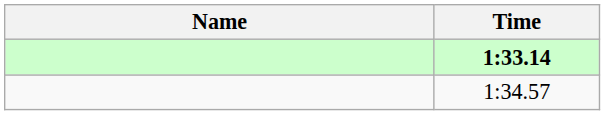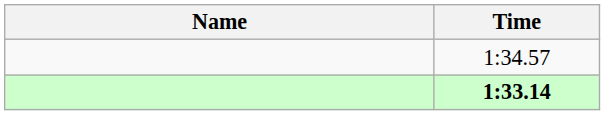rows swapped: 1:33.14 <-> 1:34.57
